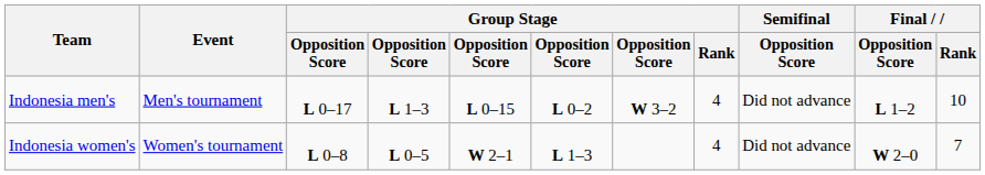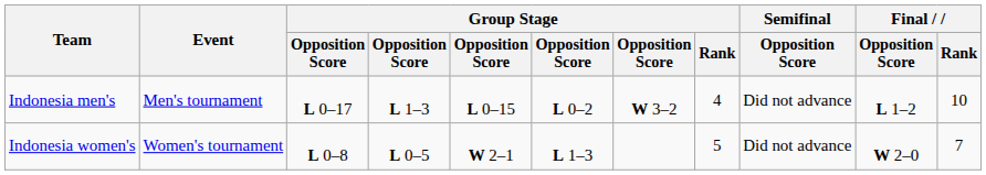Indonesia women's | Group Stage / Rank: 4 -> 5
